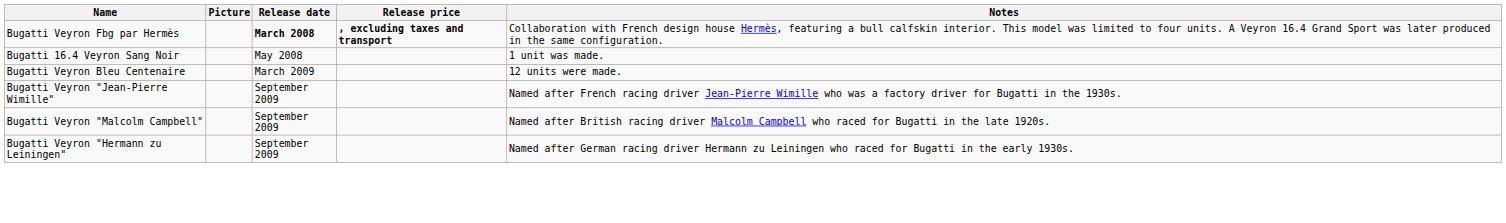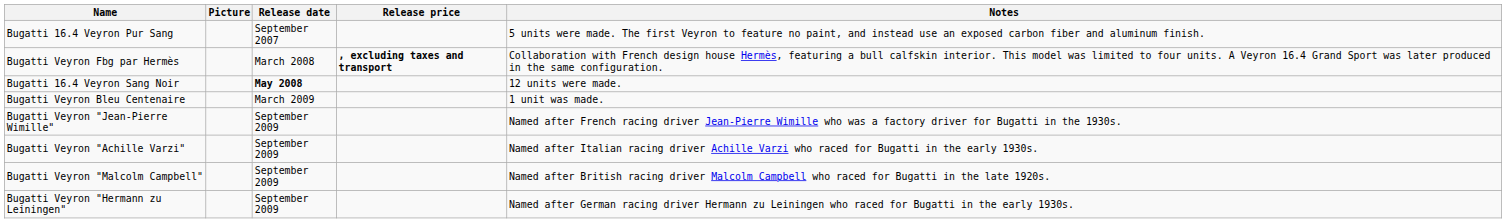+ row: Bugatti 16.4 Veyron Pur Sang | September 2007 | 5 units were made. The first Veyron to feature no paint, and instead use an exposed carbon fiber and aluminum finish.
Bugatti Veyron Fbg par Hermès | Release date: bold -> normal
Bugatti 16.4 Veyron Sang Noir | Release date: normal -> bold
Bugatti 16.4 Veyron Sang Noir | Notes: 1 unit was made. -> 12 units were made.
Bugatti Veyron Bleu Centenaire | Notes: 12 units were made. -> 1 unit was made.
+ row: Bugatti Veyron "Achille Varzi" | September 2009 | Named after Italian racing driver Achille Varzi who raced for Bugatti in the early 1930s.
